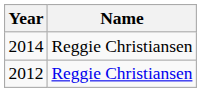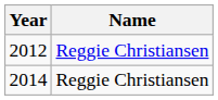rows swapped: 2012 <-> 2014
